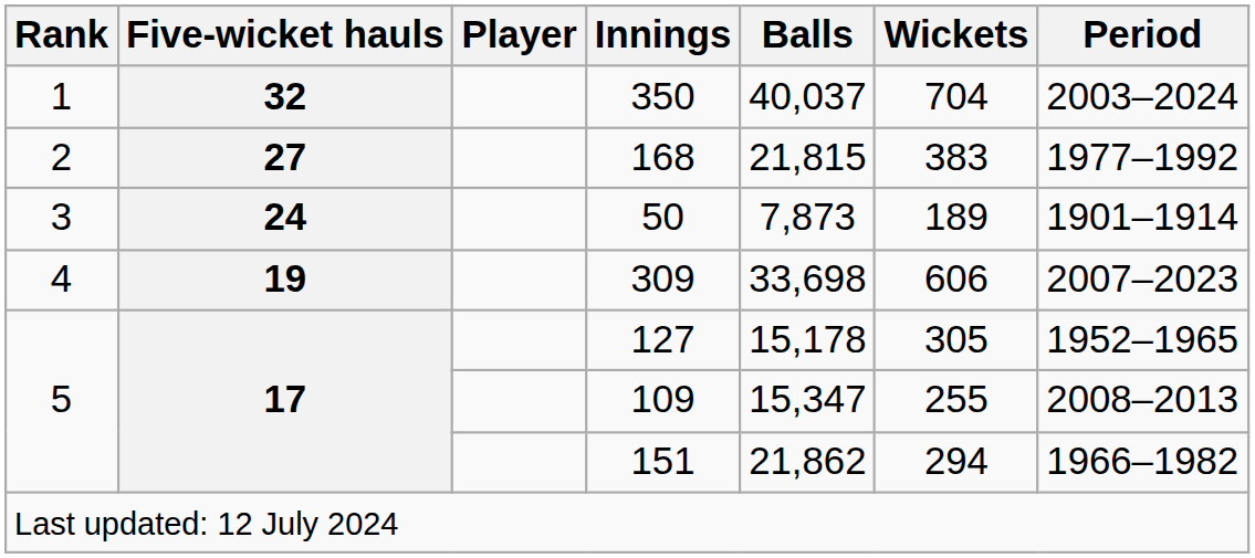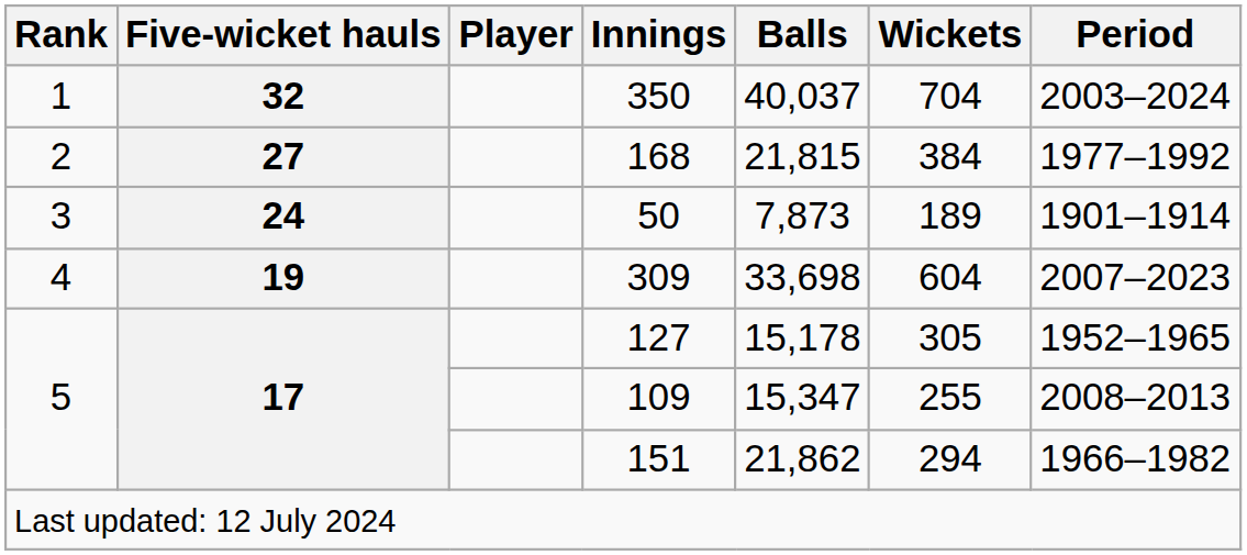168 | Wickets: 383 -> 384
309 | Wickets: 606 -> 604
